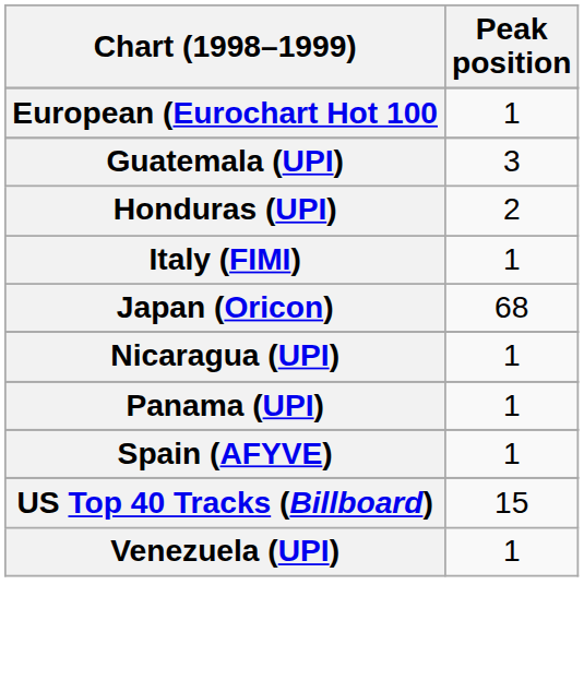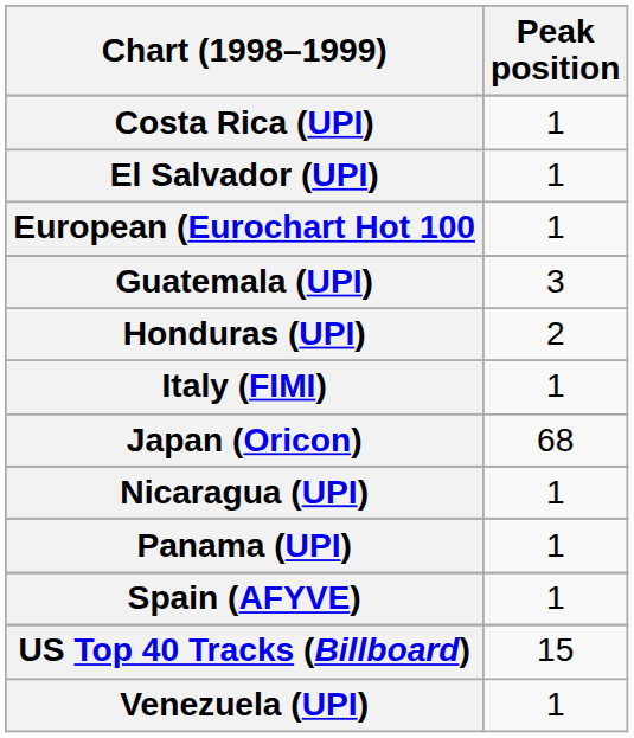+ row: Costa Rica (UPI) | 1
+ row: El Salvador (UPI) | 1
